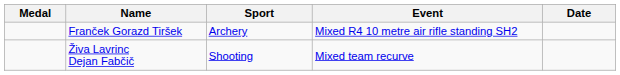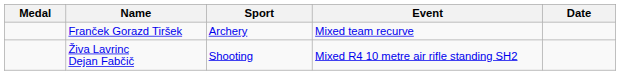Franček Gorazd Tiršek | Event: Mixed R4 10 metre air rifle standing SH2 -> Mixed team recurve
Živa Lavrinc Dejan Fabčič | Event: Mixed team recurve -> Mixed R4 10 metre air rifle standing SH2
